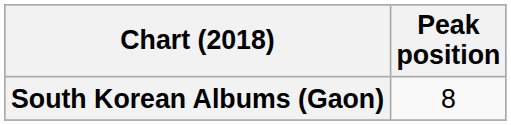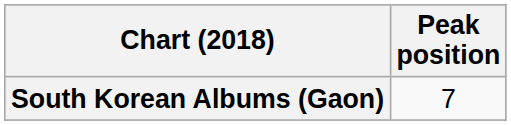South Korean Albums (Gaon) | Peak position: 8 -> 7
